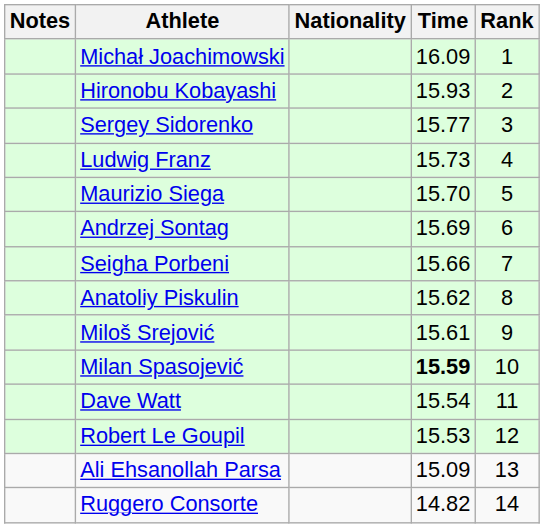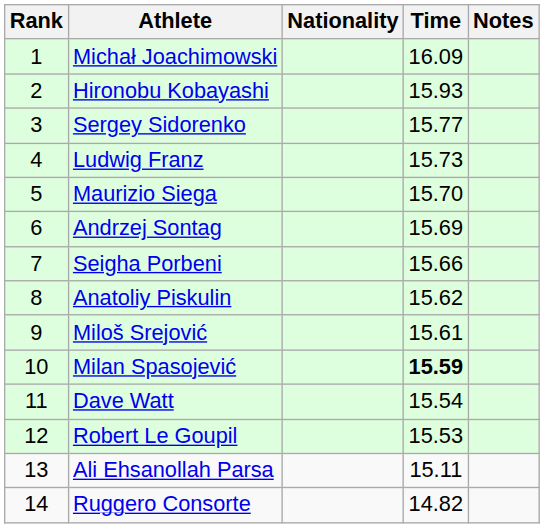columns swapped: Rank <-> Notes
Ali Ehsanollah Parsa | Time: 15.09 -> 15.11
